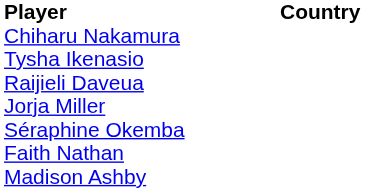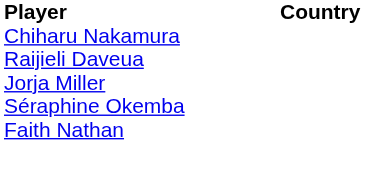- row: Tysha Ikenasio
- row: Madison Ashby
